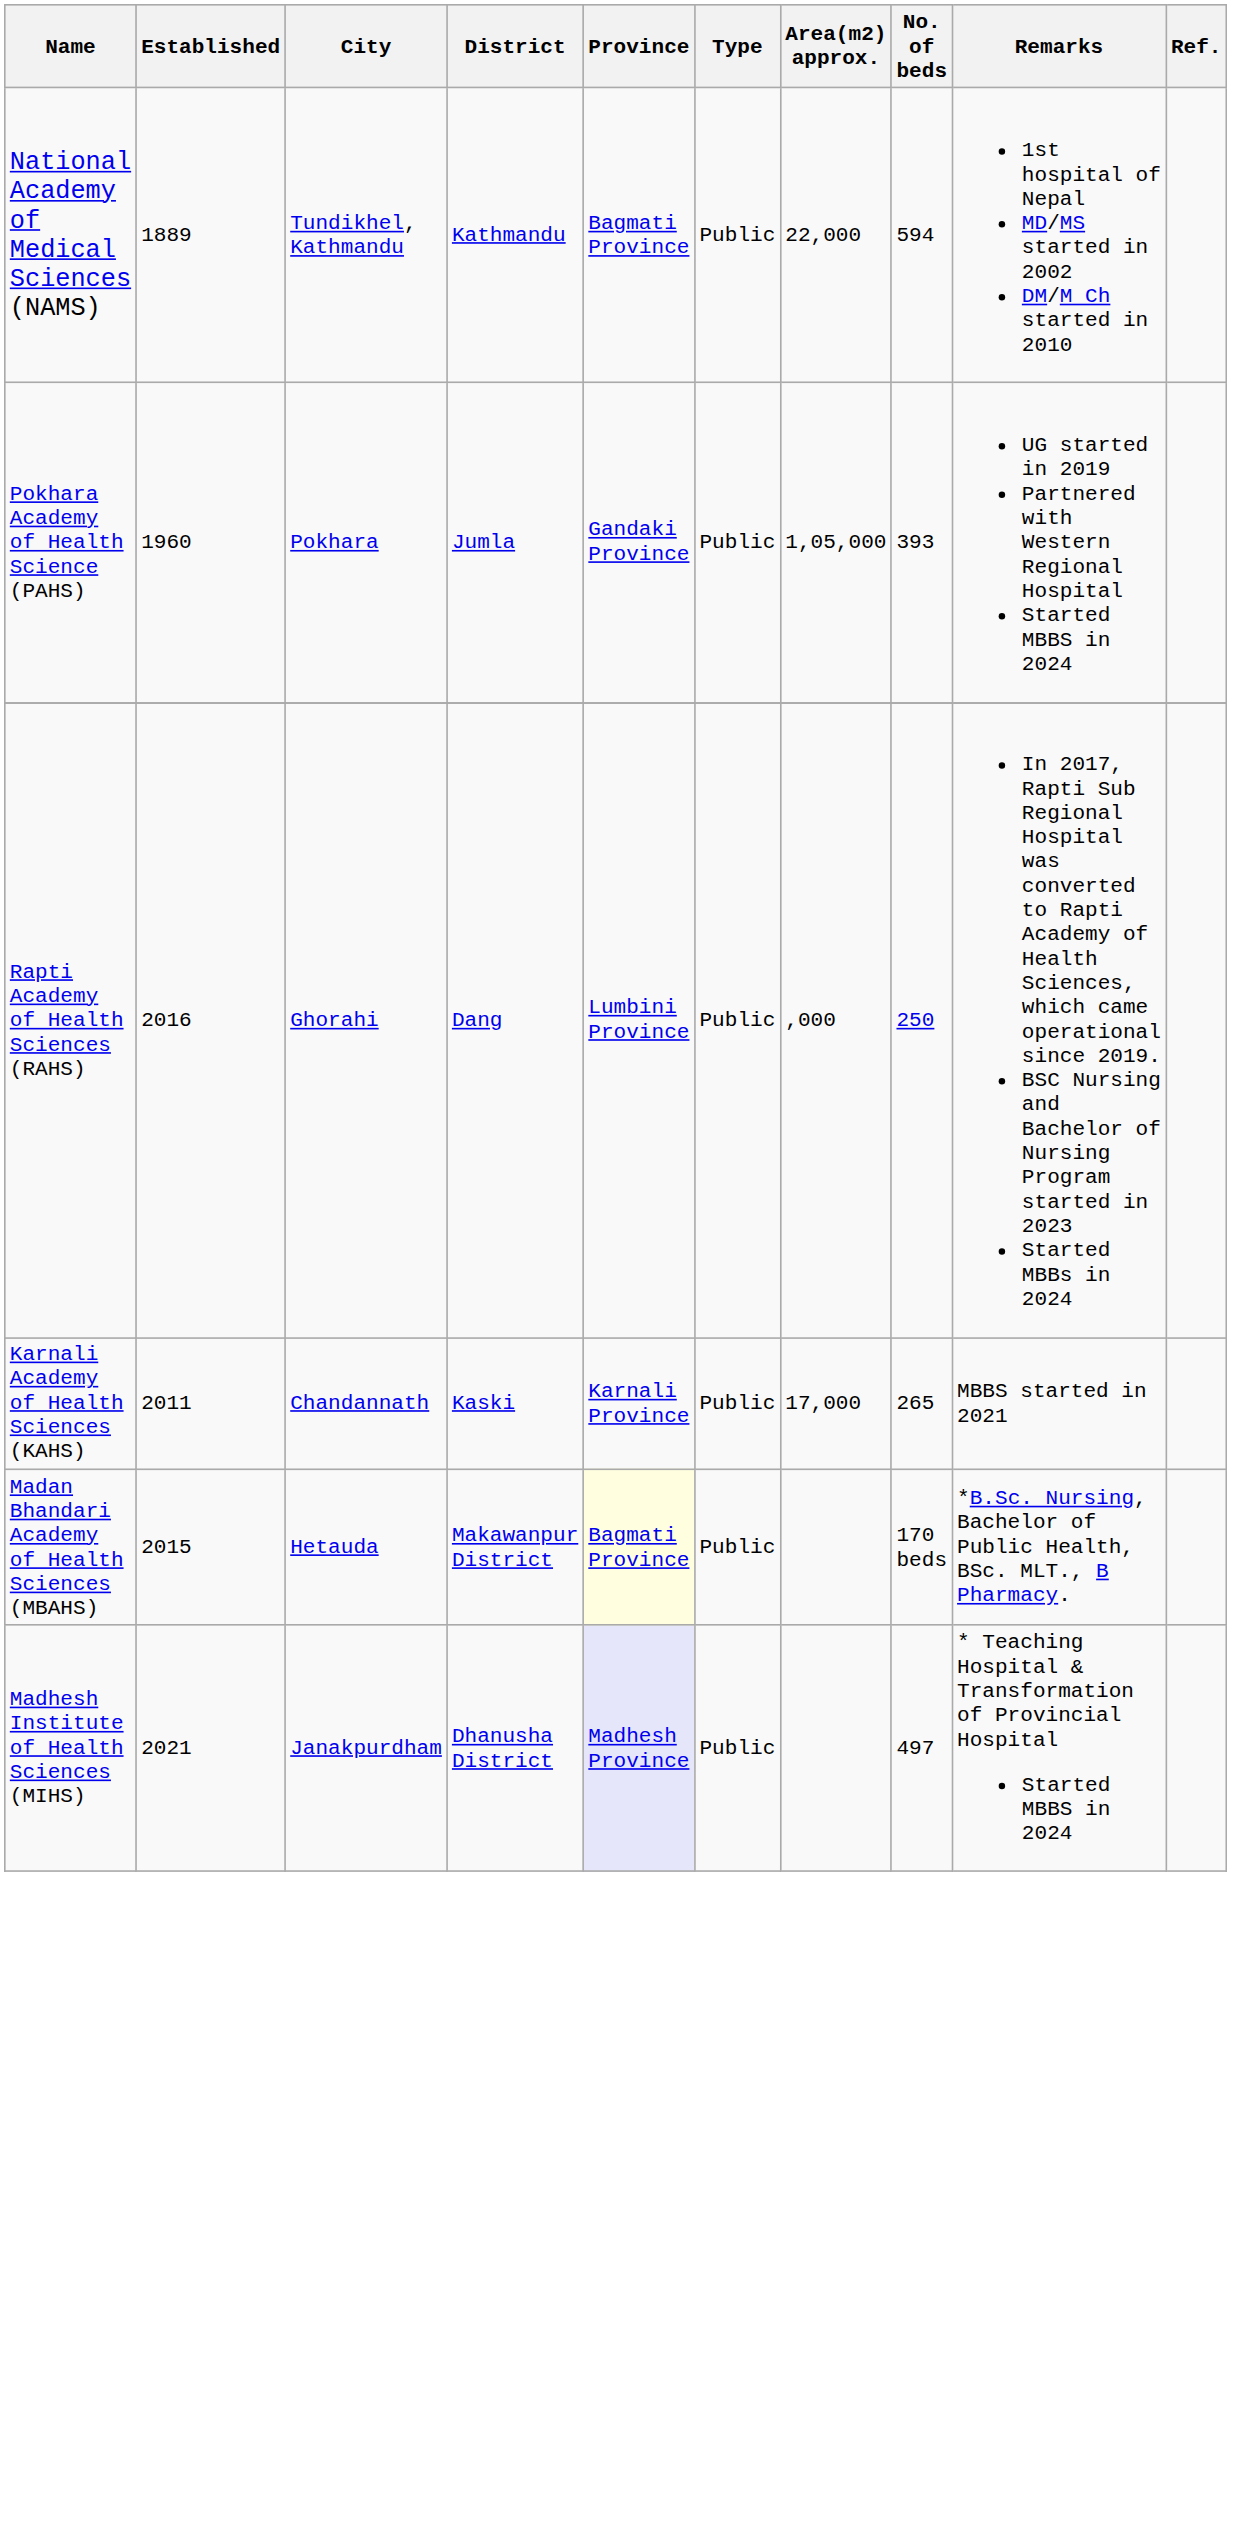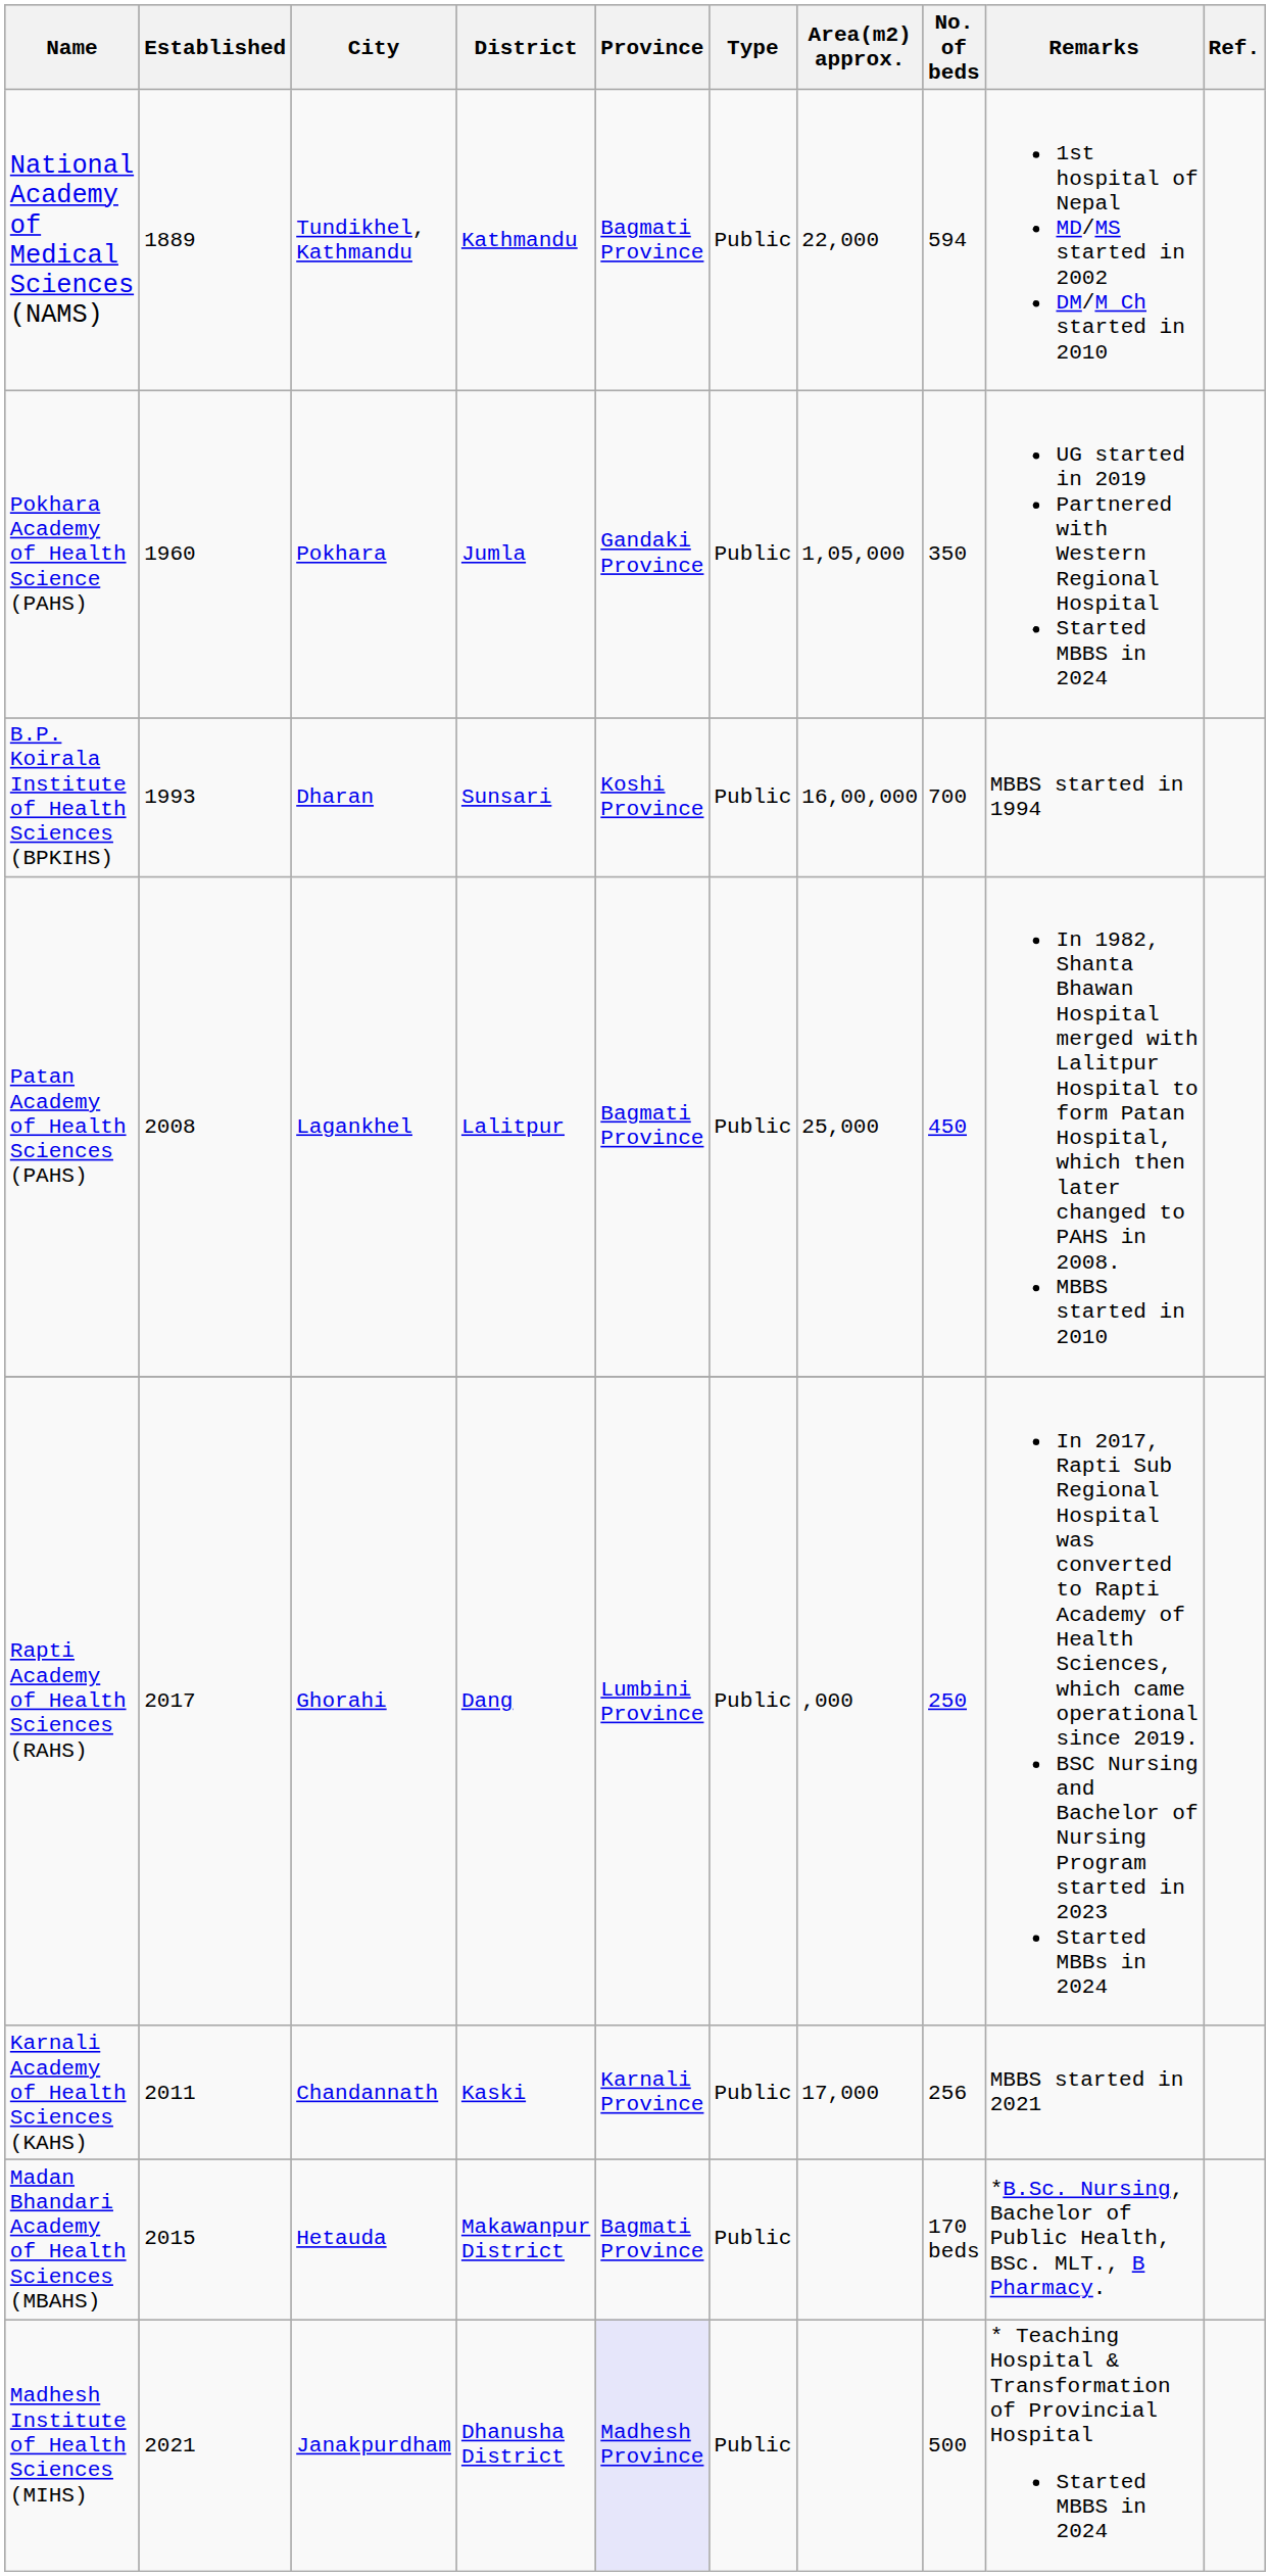Pokhara Academy of Health Science (PAHS) | No. of beds: 393 -> 350
+ row: B.P. Koirala Institute of Health Sciences (BPKIHS) | 1993 | Dharan | Sunsari | Koshi Province | Public | 16,00,000 | 700 | MBBS started in 1994
+ row: Patan Academy of Health Sciences (PAHS) | 2008 | Lagankhel | Lalitpur | Bagmati Province | Public | 25,000 | 450 | In 1982, Shanta Bhawan Hospital merged with Lalitpur Hospital to form Patan Hospital, which then later changed to PAHS in 2008. MBBS started in 2010
Rapti Academy of Health Sciences (RAHS) | Established: 2016 -> 2017
Karnali Academy of Health Sciences (KAHS) | No. of beds: 265 -> 256
Madan Bhandari Academy of Health Sciences (MBAHS) | Province: lightyellow background -> no background
Madhesh Institute of Health Sciences (MIHS) | No. of beds: 497 -> 500
